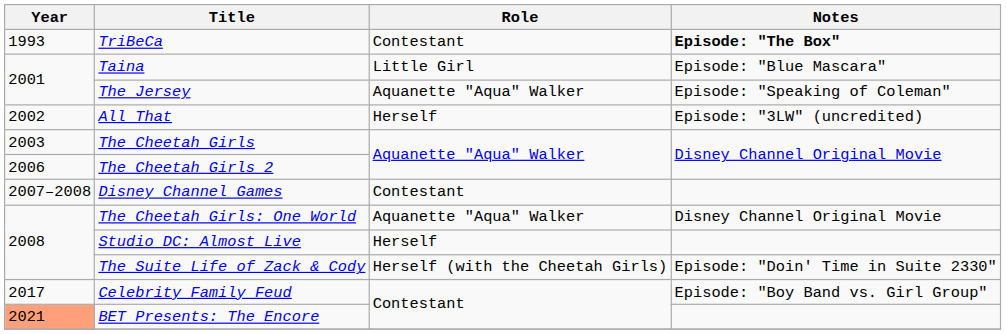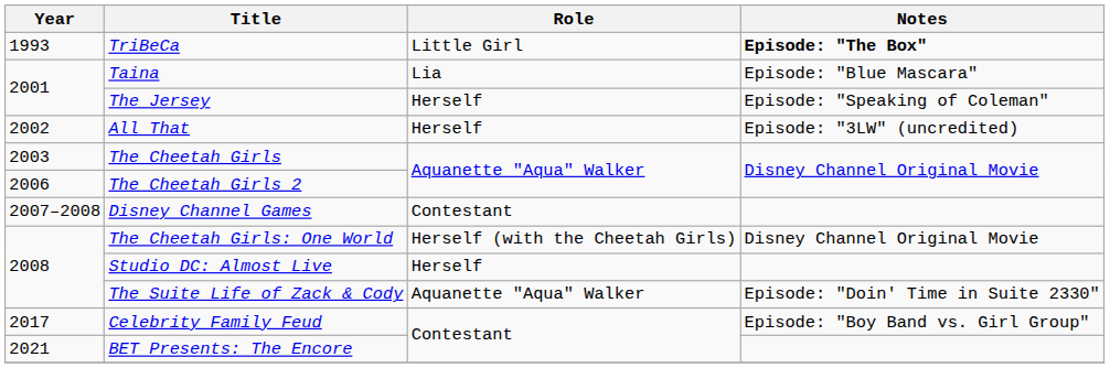TriBeCa | Role: Contestant -> Little Girl
Taina | Role: Little Girl -> Lia
The Jersey | Role: Aquanette "Aqua" Walker -> Herself
The Cheetah Girls: One World | Role: Aquanette "Aqua" Walker -> Herself (with the Cheetah Girls)
The Suite Life of Zack & Cody | Role: Herself (with the Cheetah Girls) -> Aquanette "Aqua" Walker
BET Presents: The Encore | Year: lightsalmon background -> no background
